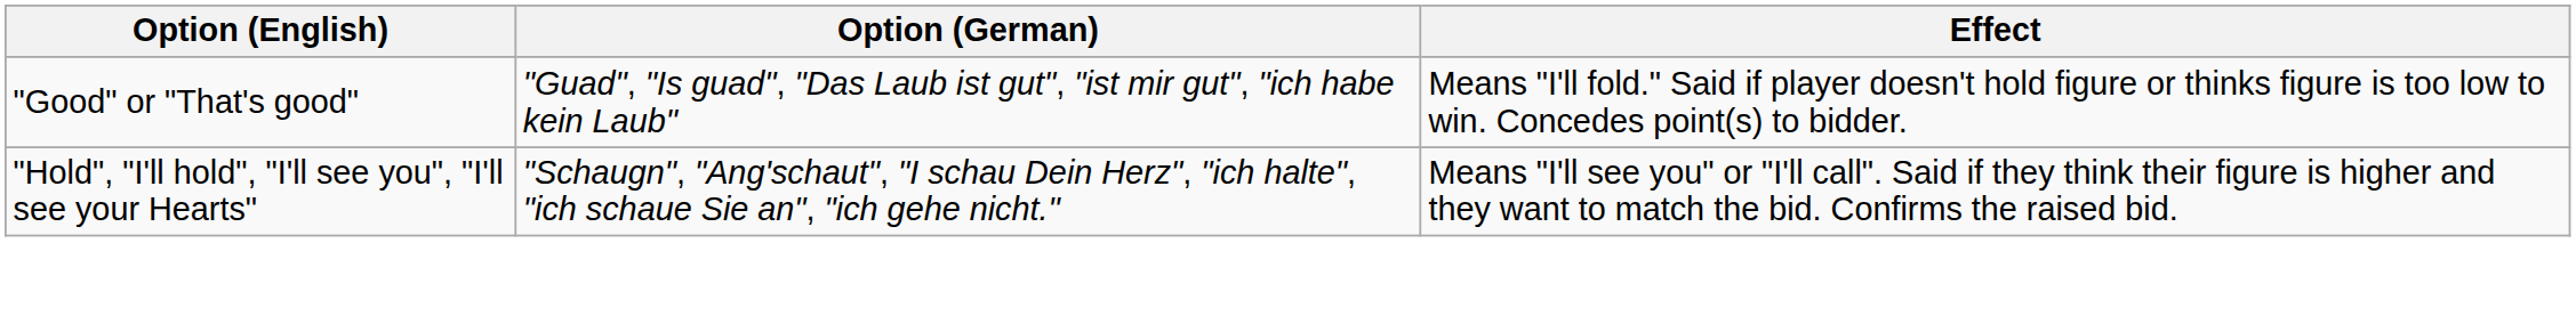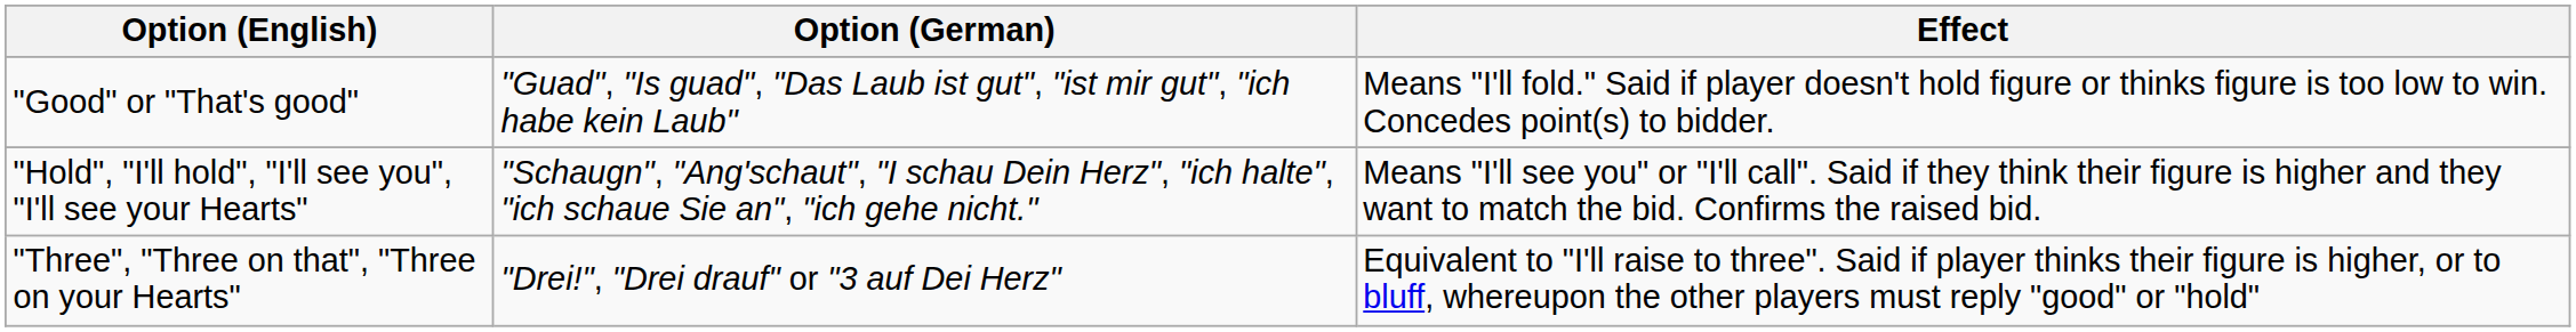+ row: "Three", "Three on that", "Three on your Hearts" | "Drei!", "Drei drauf" or "3 auf Dei Herz" | Equivalent to "I'll raise to three". Said if player thinks their figure is higher, or to bluff, whereupon the other players must reply "good" or "hold"
